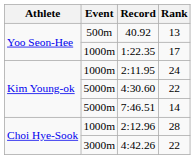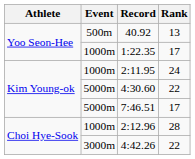7:46.51 | Rank: 14 -> 17
